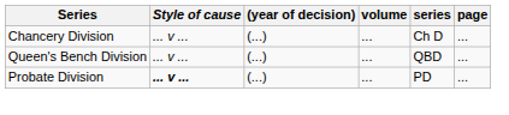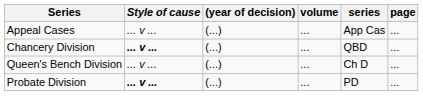+ row: Appeal Cases | ... v ... | (...) | ... | App Cas | ...
Chancery Division | Style of cause: normal -> bold
Chancery Division | series: Ch D -> QBD
Queen's Bench Division | series: QBD -> Ch D
